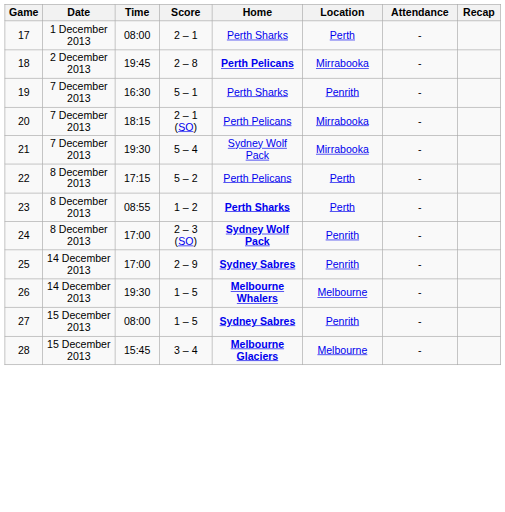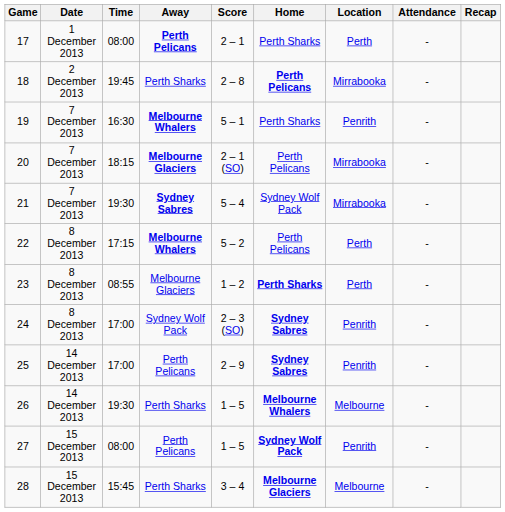+ column: Away | Perth Pelicans | Perth Sharks | Melbourne Whalers | Melbourne Glaciers | Sydney Sabres | Melbourne Whalers | Melbourne Glaciers | Sydney Wolf Pack | Perth Pelicans | Perth Sharks | Perth Pelicans | Perth Sharks
24 | Home: Sydney Wolf Pack -> Sydney Sabres
27 | Home: Sydney Sabres -> Sydney Wolf Pack
